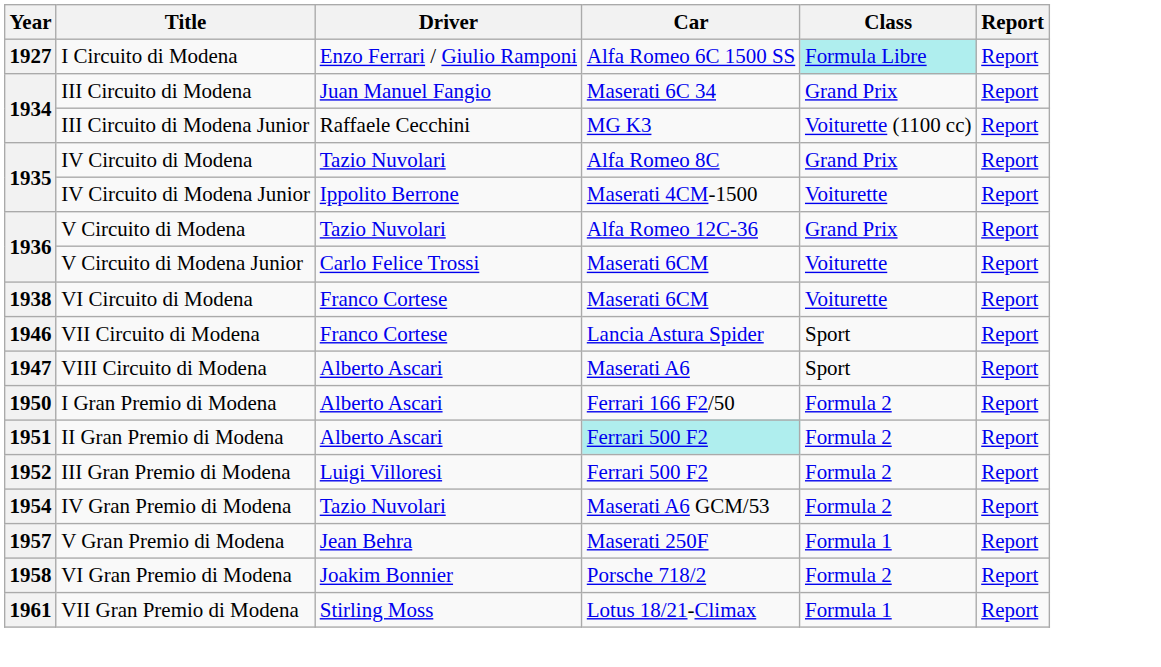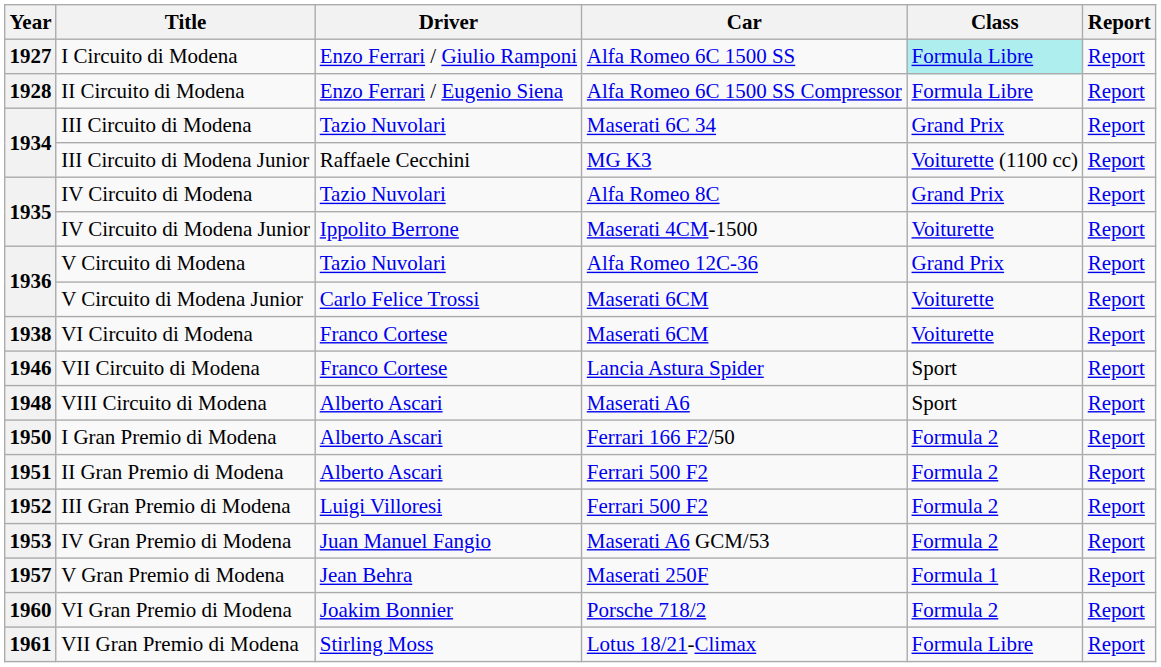+ row: 1928 | II Circuito di Modena | Enzo Ferrari / Eugenio Siena | Alfa Romeo 6C 1500 SS Compressor | Formula Libre | Report
III Circuito di Modena | Driver: Juan Manuel Fangio -> Tazio Nuvolari
VIII Circuito di Modena | Year: 1947 -> 1948
II Gran Premio di Modena | Car: paleturquoise background -> no background
IV Gran Premio di Modena | Year: 1954 -> 1953
IV Gran Premio di Modena | Driver: Tazio Nuvolari -> Juan Manuel Fangio
VI Gran Premio di Modena | Year: 1958 -> 1960
VII Gran Premio di Modena | Class: Formula 1 -> Formula Libre
